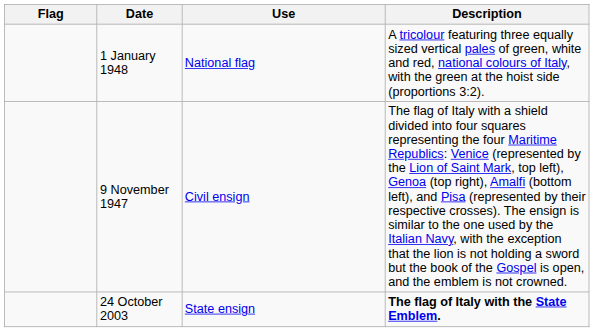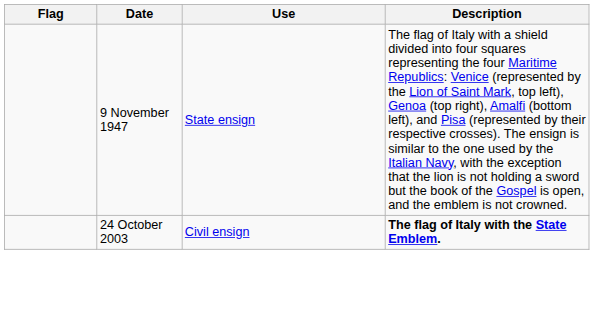- row: 1 January 1948 | National flag | A tricolour featuring three equally sized vertical pales of green, white and red, national colours of Italy, with the green at the hoist side (proportions 3:2).
9 November 1947 | Use: Civil ensign -> State ensign
24 October 2003 | Use: State ensign -> Civil ensign
